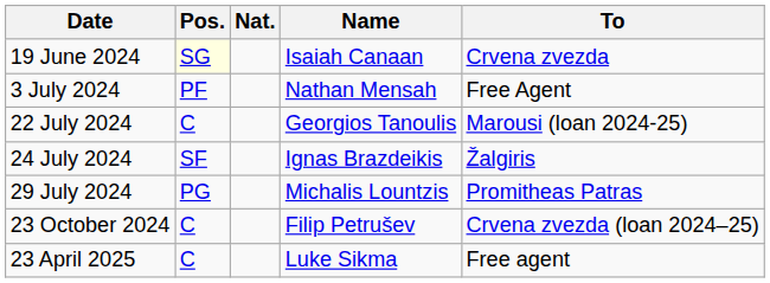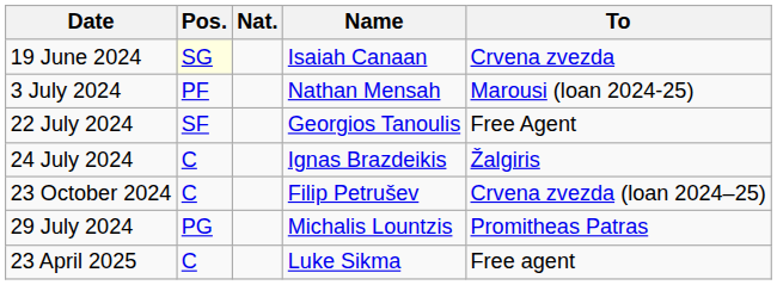3 July 2024 | To: Free Agent -> Marousi (loan 2024-25)
22 July 2024 | Pos.: C -> SF
22 July 2024 | To: Marousi (loan 2024-25) -> Free Agent
24 July 2024 | Pos.: SF -> C
rows swapped: 29 July 2024 <-> 23 October 2024
